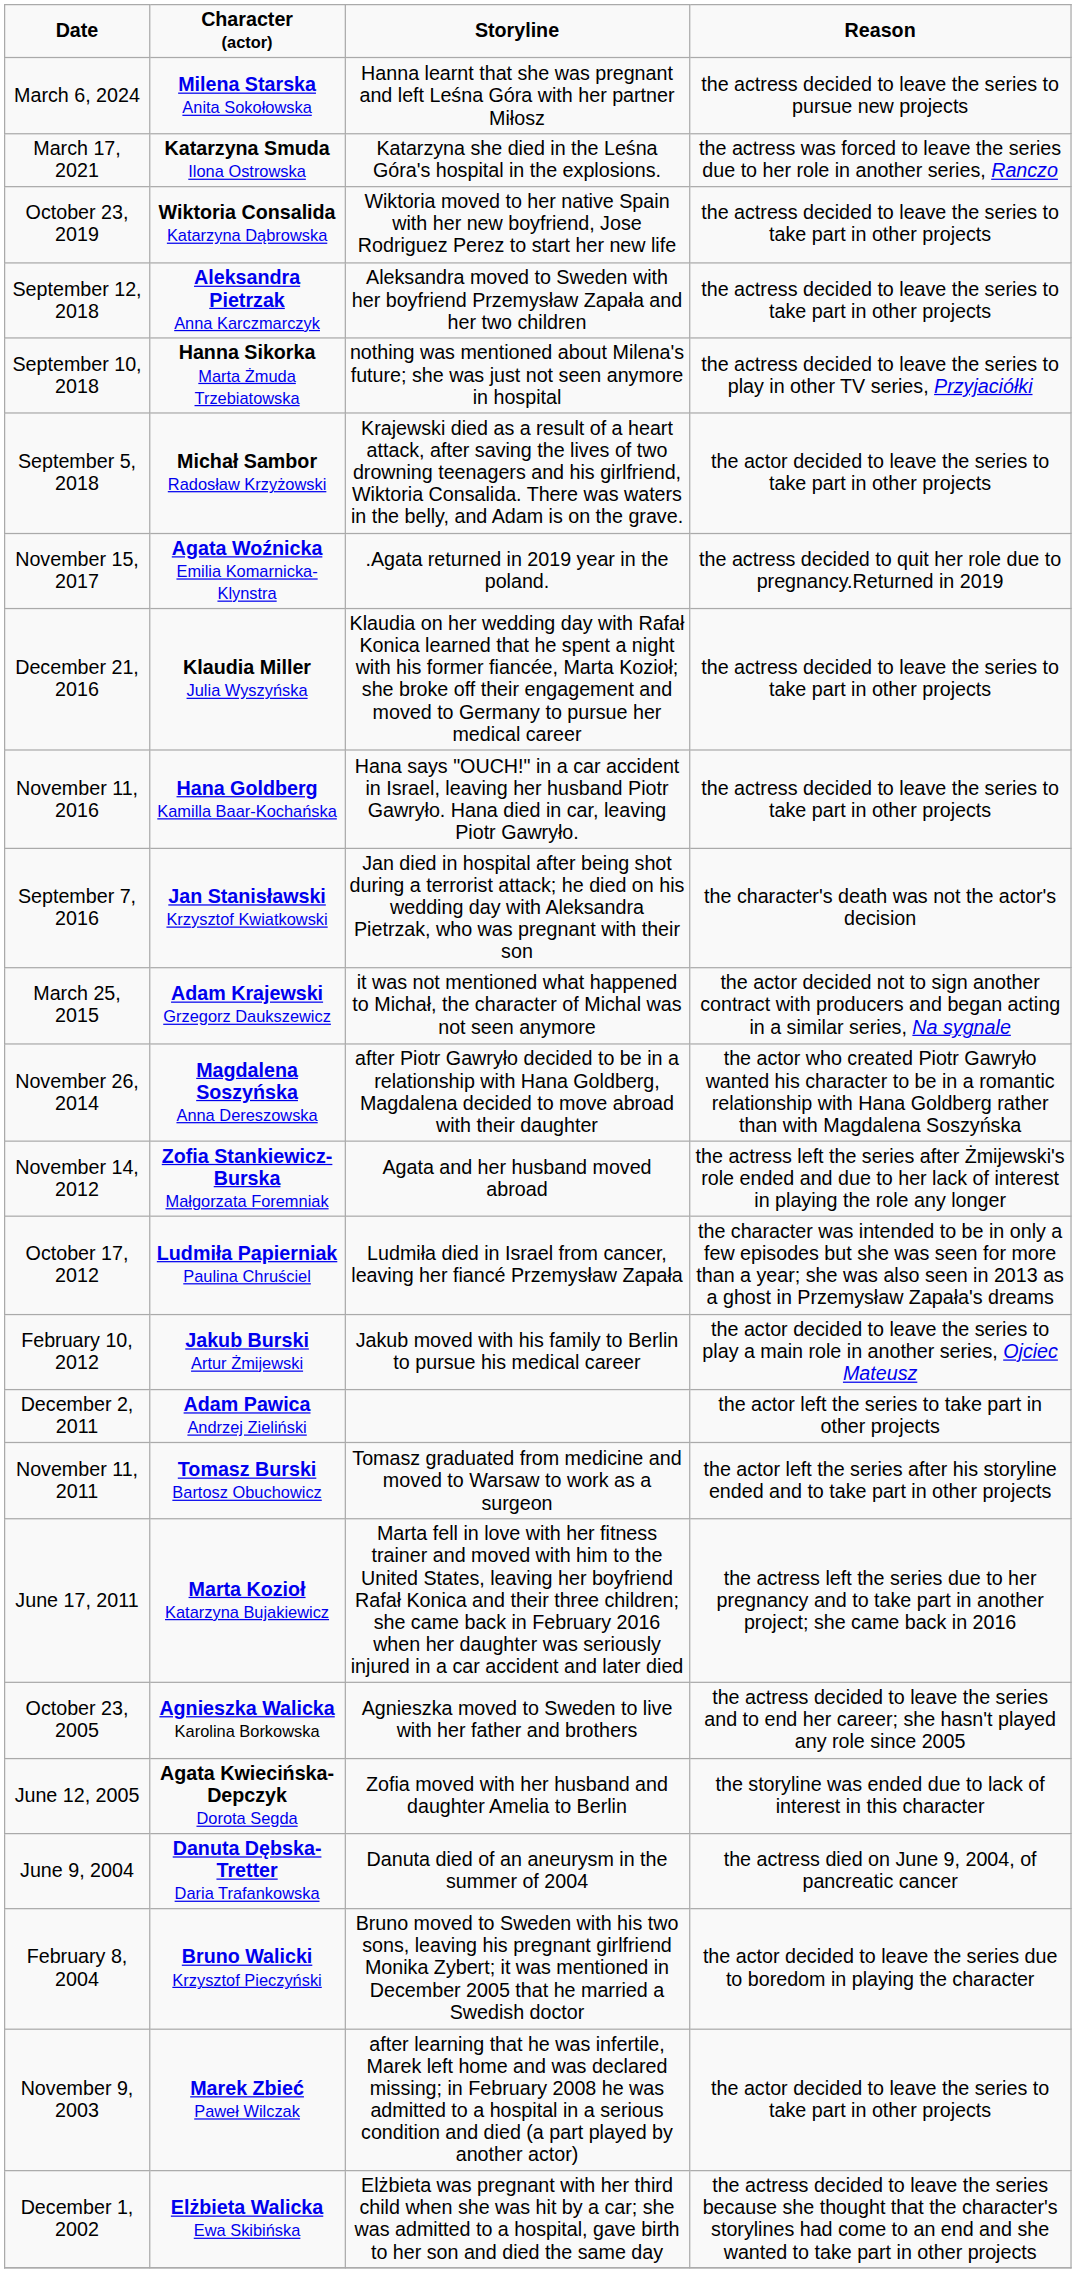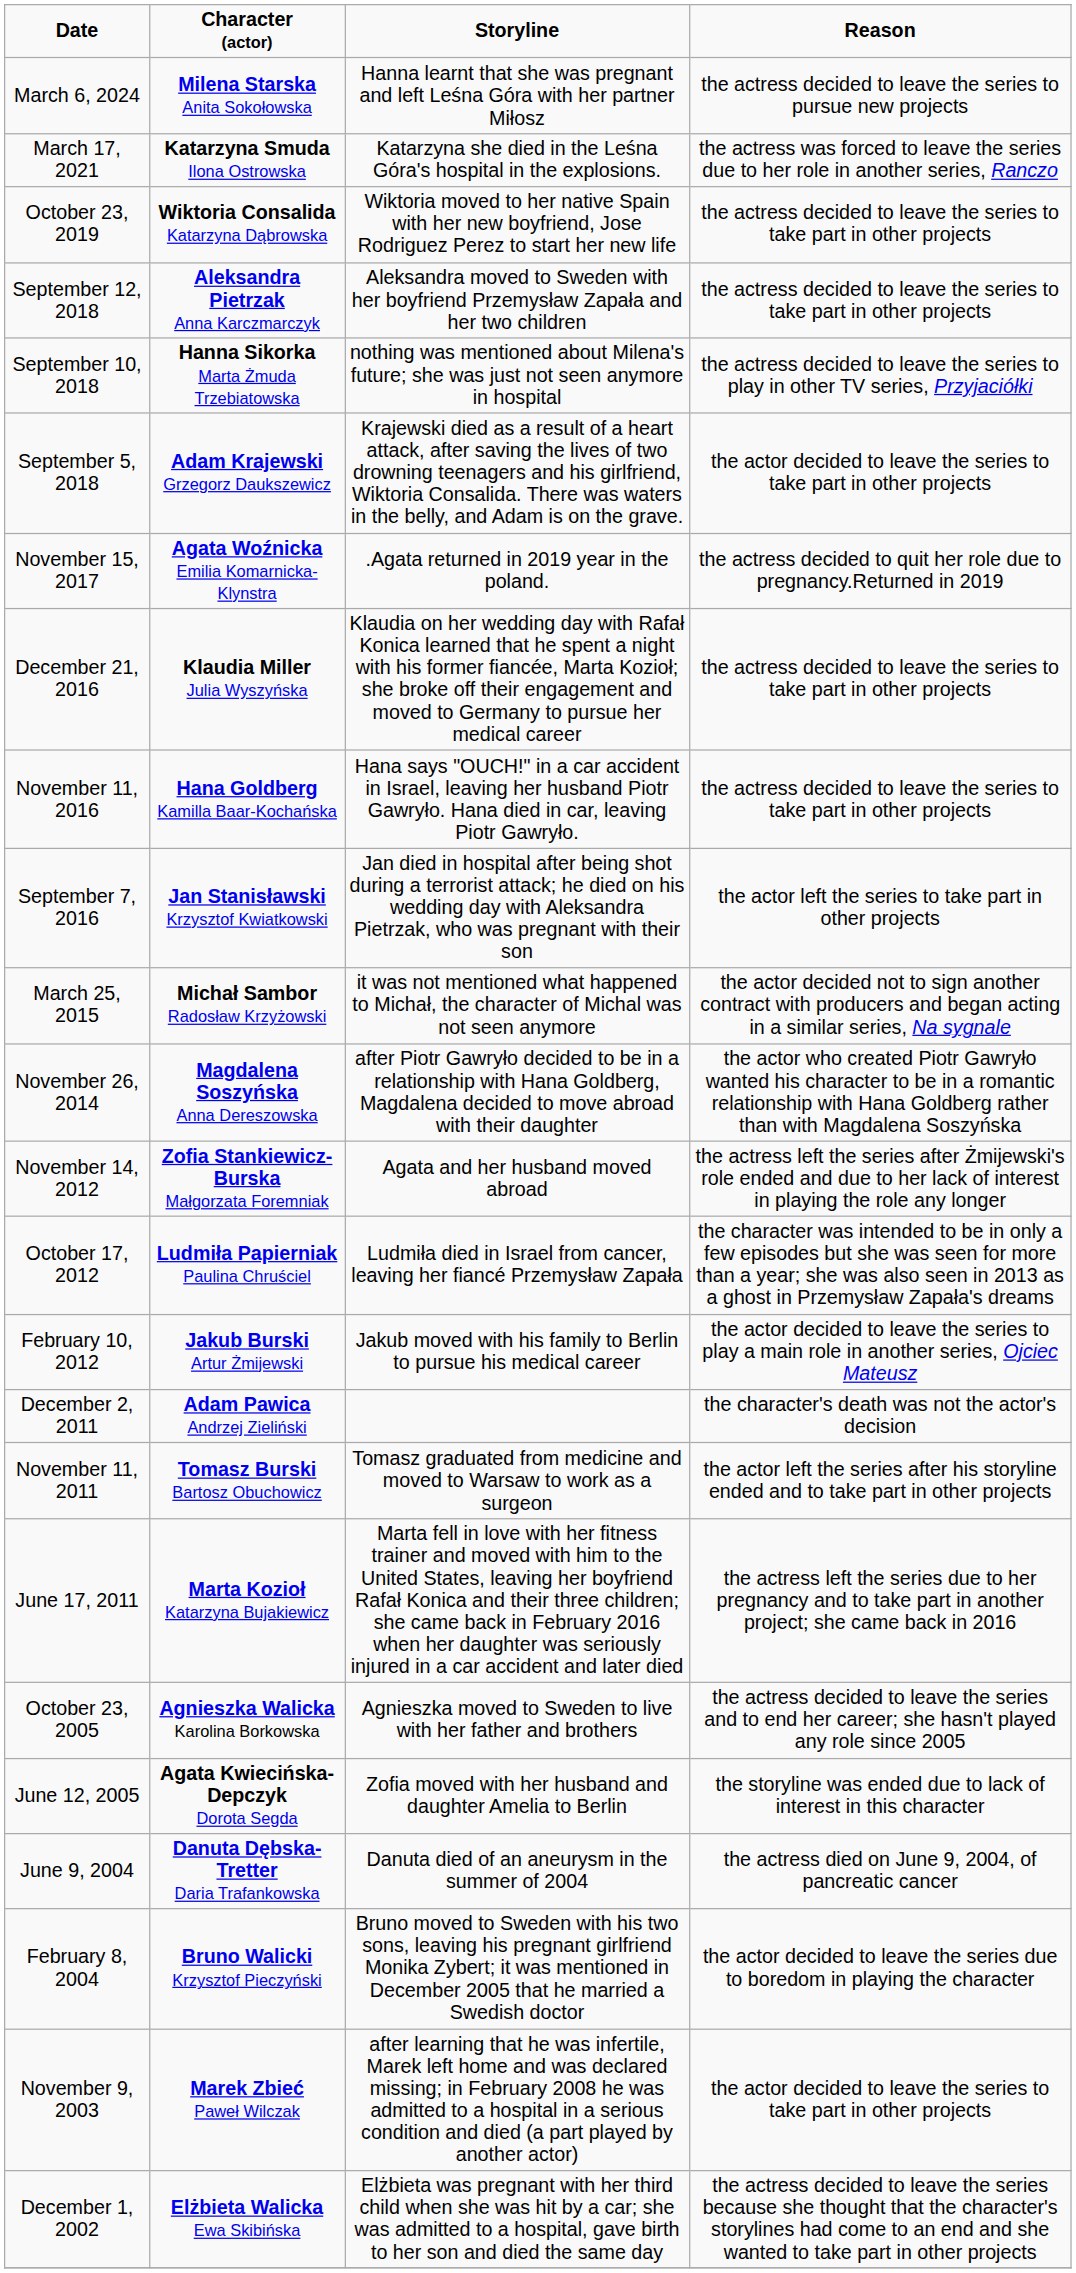September 5, 2018 | Character (actor): Michał Sambor Radosław Krzyżowski -> Adam Krajewski Grzegorz Daukszewicz
September 7, 2016 | Reason: the character's death was not the actor's decision -> the actor left the series to take part in other projects
March 25, 2015 | Character (actor): Adam Krajewski Grzegorz Daukszewicz -> Michał Sambor Radosław Krzyżowski
December 2, 2011 | Reason: the actor left the series to take part in other projects -> the character's death was not the actor's decision
